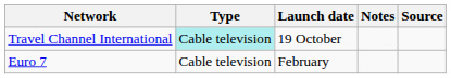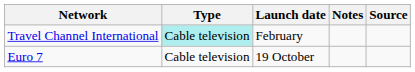Travel Channel International | Launch date: 19 October -> February
Euro 7 | Launch date: February -> 19 October
